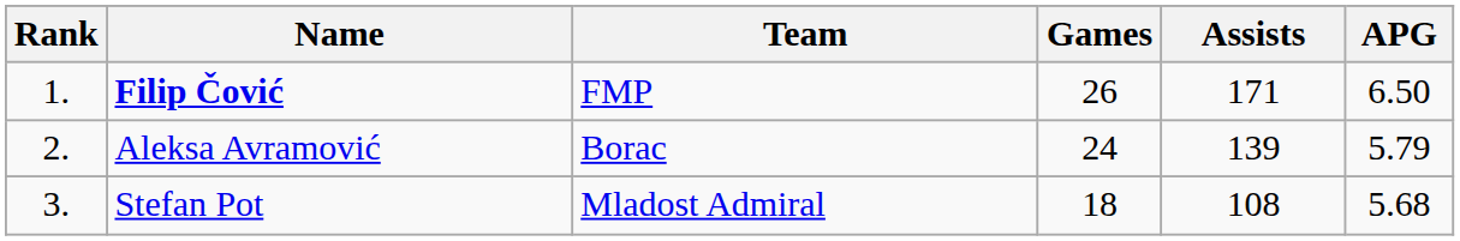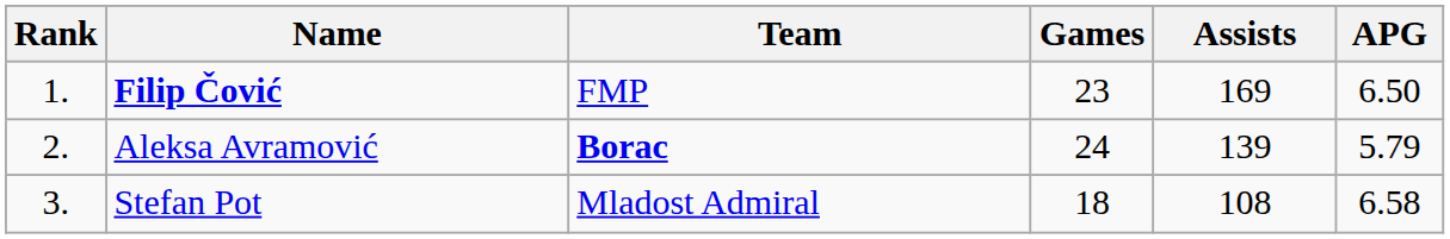Filip Čović | Games: 26 -> 23
Filip Čović | Assists: 171 -> 169
Aleksa Avramović | Team: normal -> bold
Stefan Pot | APG: 5.68 -> 6.58
